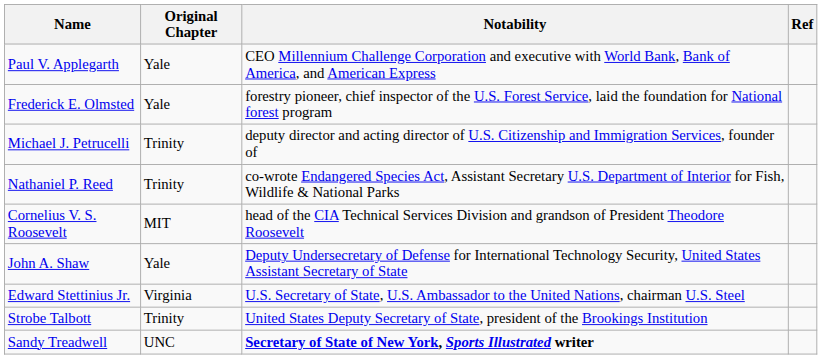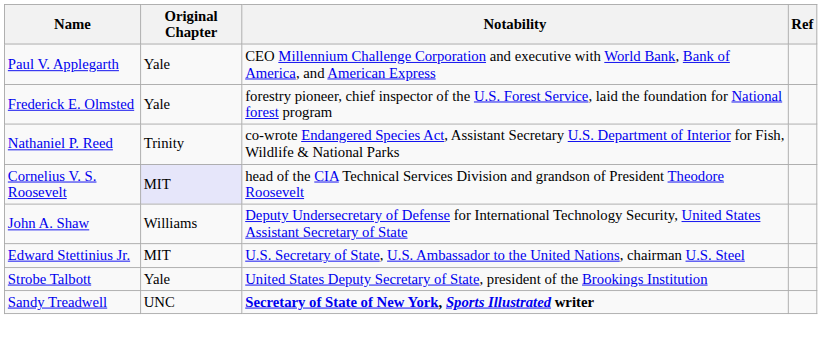- row: Michael J. Petrucelli | Trinity | deputy director and acting director of U.S. Citizenship and Immigration Services, founder of
Cornelius V. S. Roosevelt | Original Chapter: no background -> lavender background
John A. Shaw | Original Chapter: Yale -> Williams
Edward Stettinius Jr. | Original Chapter: Virginia -> MIT
Strobe Talbott | Original Chapter: Trinity -> Yale
